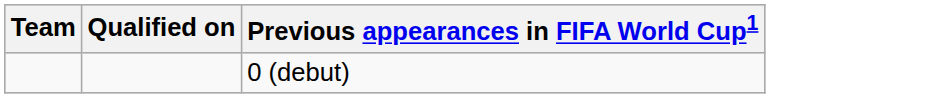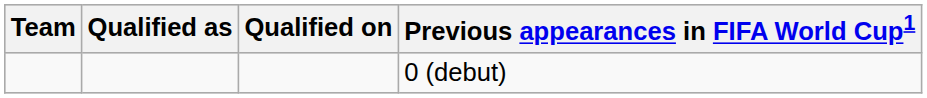+ column: Qualified as
